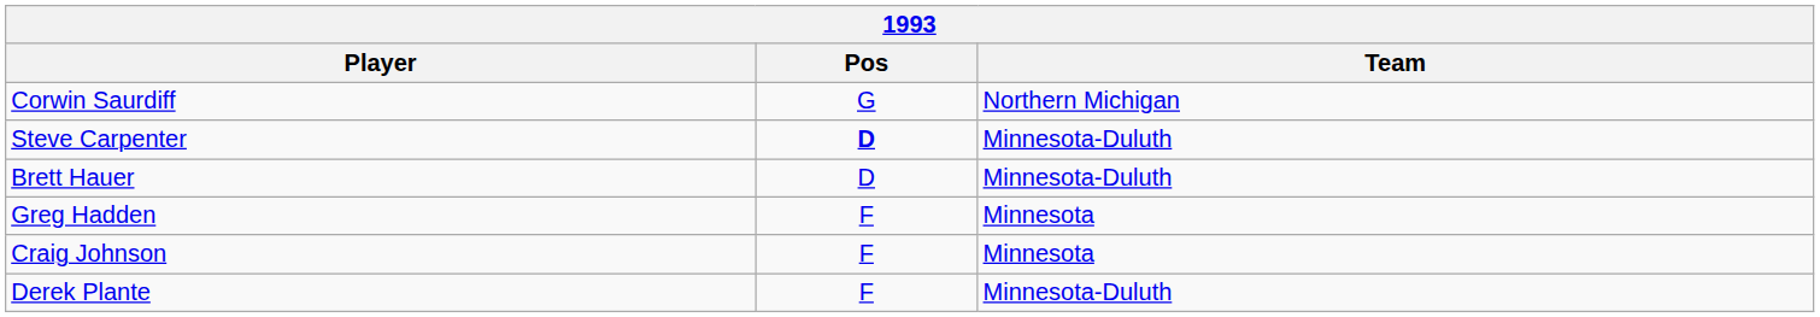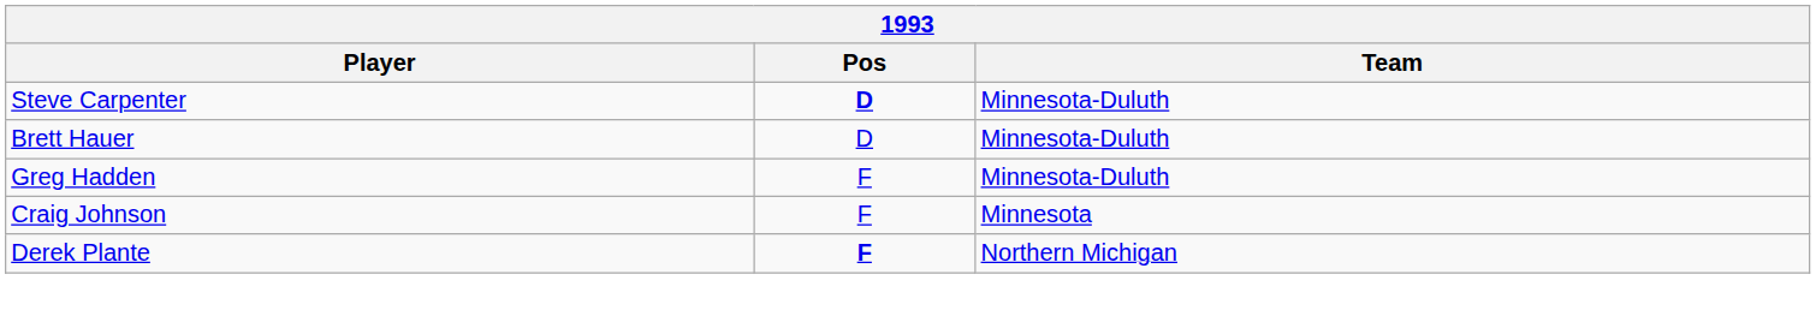- row: Corwin Saurdiff | G | Northern Michigan
Greg Hadden | Team: Minnesota -> Minnesota-Duluth
Derek Plante | Pos: normal -> bold
Derek Plante | Team: Minnesota-Duluth -> Northern Michigan
